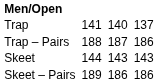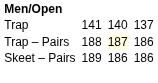Trap – Pairs | column 5: no background -> lightyellow background
- row: Skeet | 144 | 143 | 143
